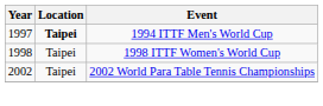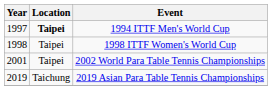2002 World Para Table Tennis Championships | Year: 2002 -> 2001
+ row: 2019 | Taichung | 2019 Asian Para Table Tennis Championships
